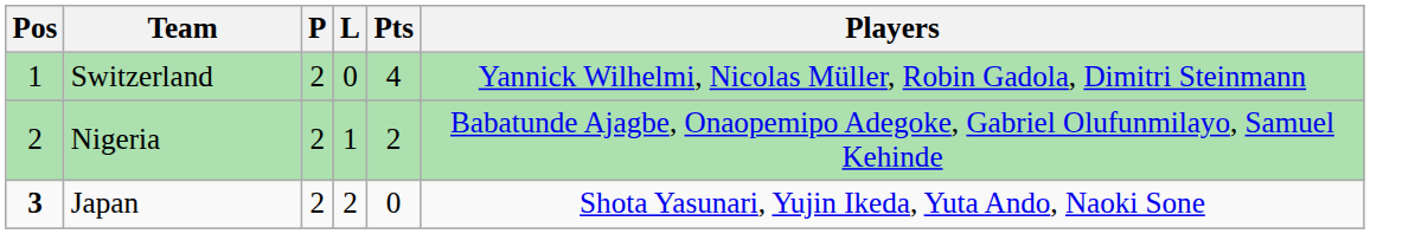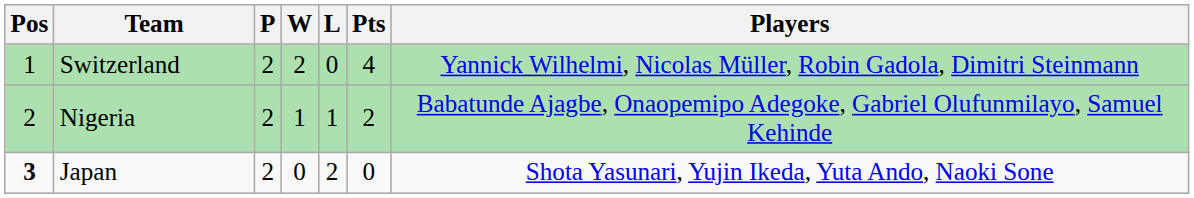+ column: W | 2 | 1 | 0
